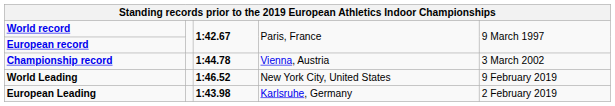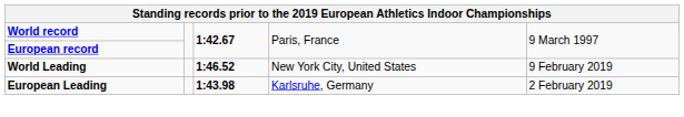- row: Championship record | 1:44.78 | Vienna, Austria | 3 March 2002
